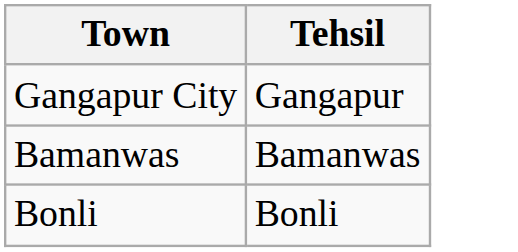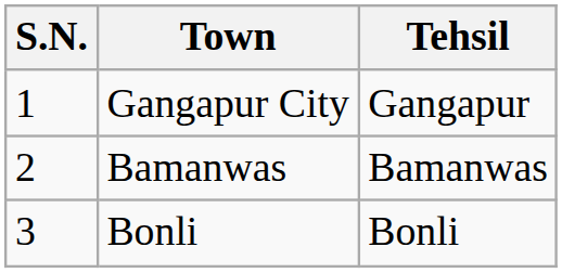+ column: S.N. | 1 | 2 | 3
